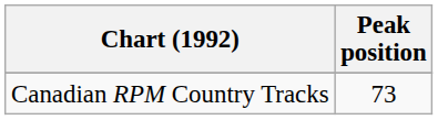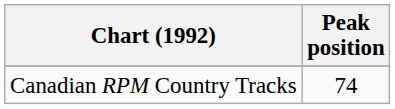Canadian RPM Country Tracks | Peak position: 73 -> 74
